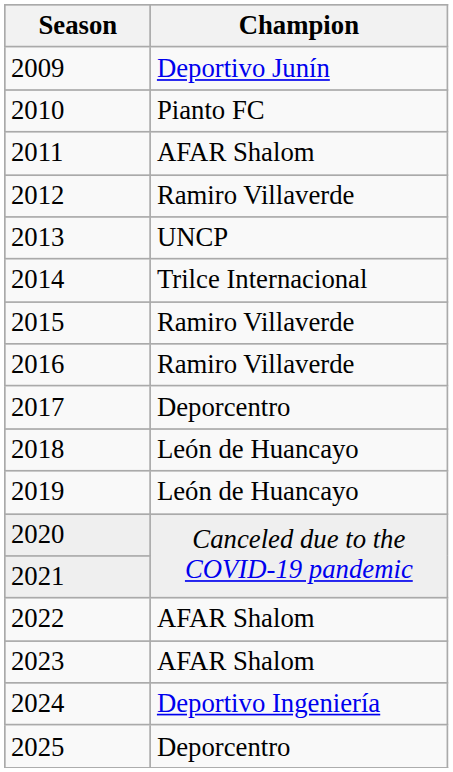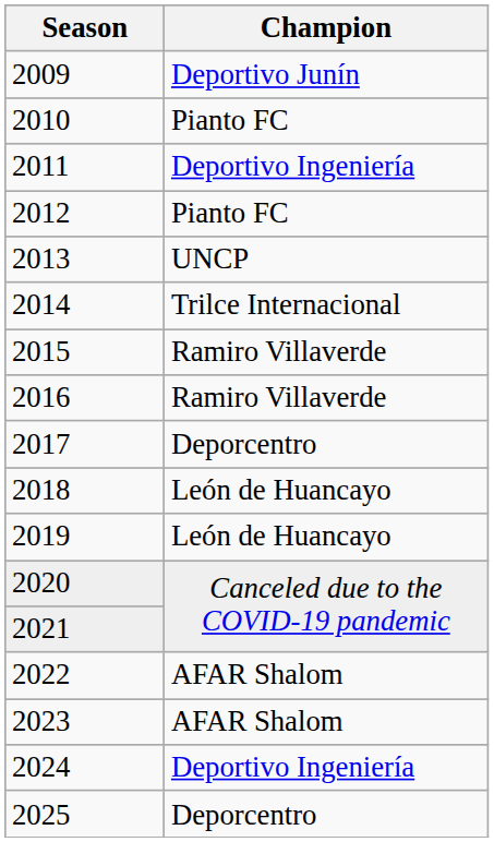2011 | Champion: AFAR Shalom -> Deportivo Ingeniería
2012 | Champion: Ramiro Villaverde -> Pianto FC
